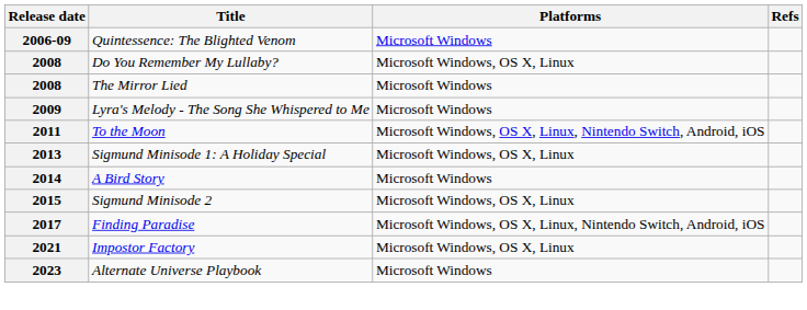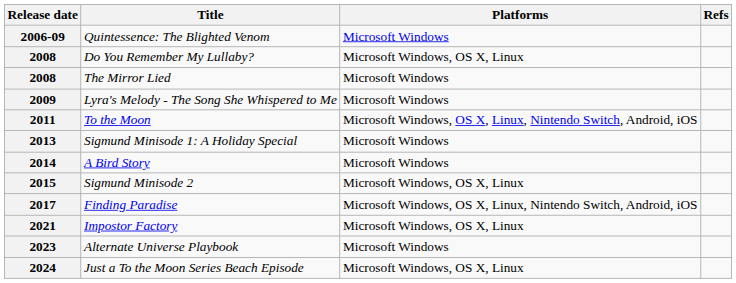2013 | Platforms: Microsoft Windows, OS X, Linux -> Microsoft Windows
+ row: 2024 | Just a To the Moon Series Beach Episode | Microsoft Windows, OS X, Linux
